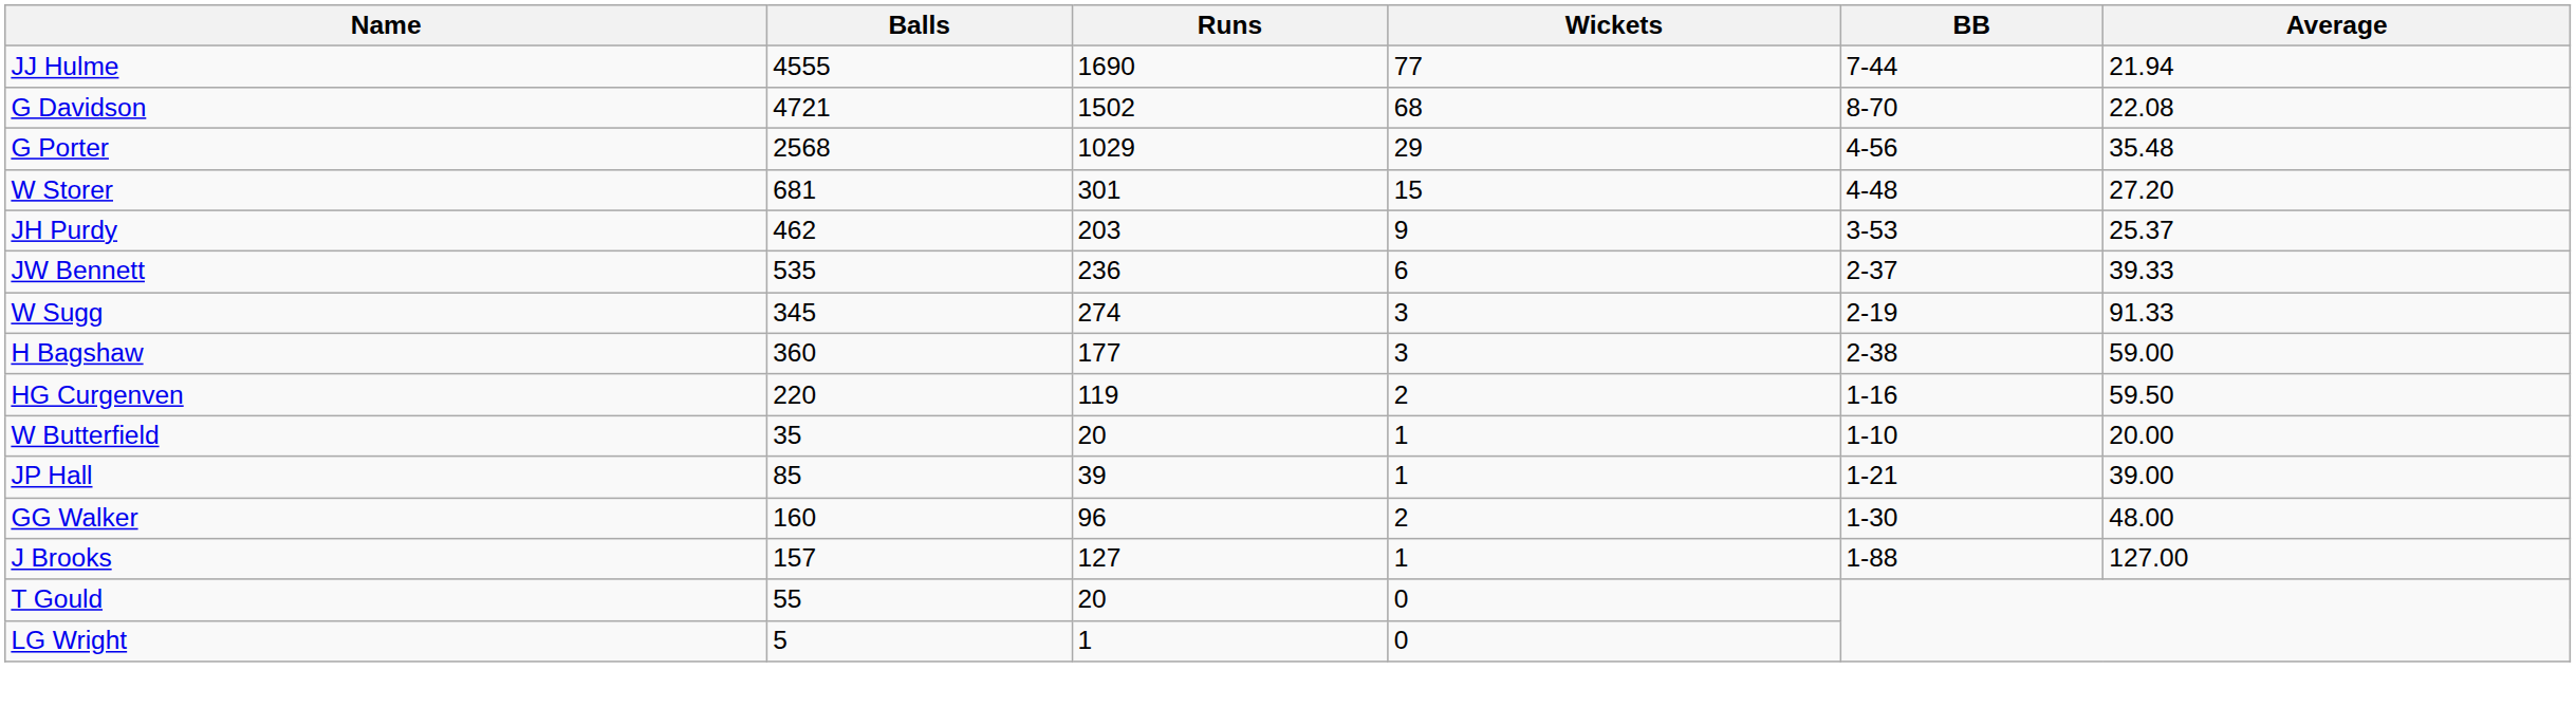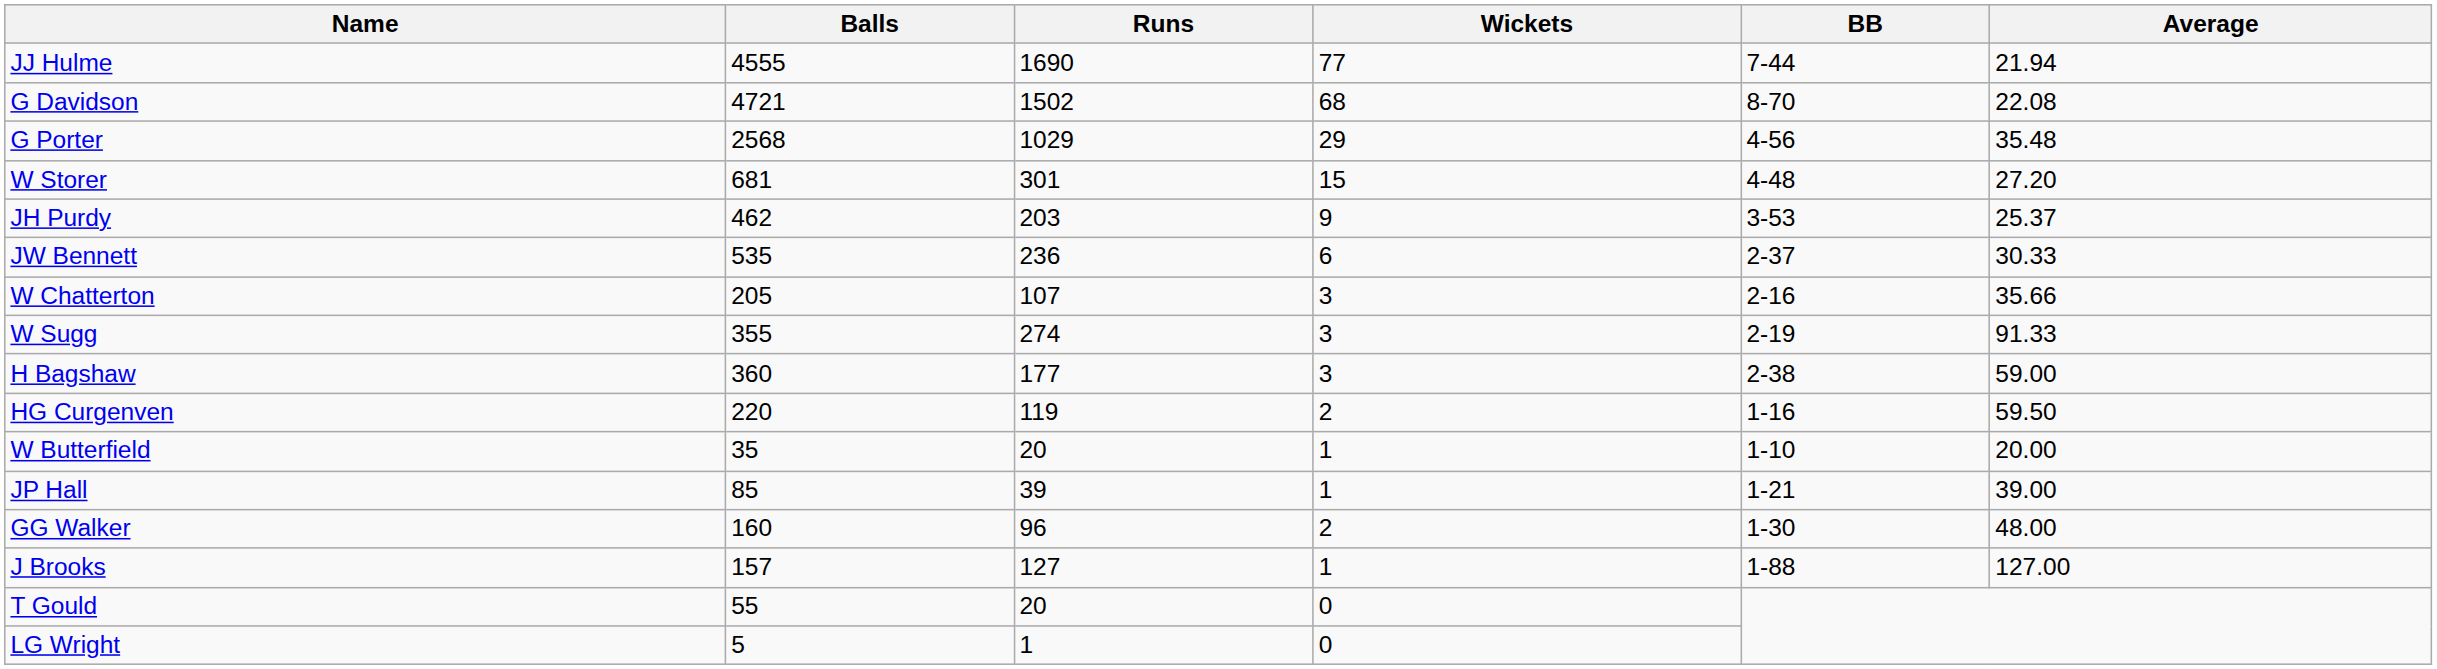JW Bennett | Average: 39.33 -> 30.33
+ row: W Chatterton | 205 | 107 | 3 | 2-16 | 35.66
W Sugg | Balls: 345 -> 355
